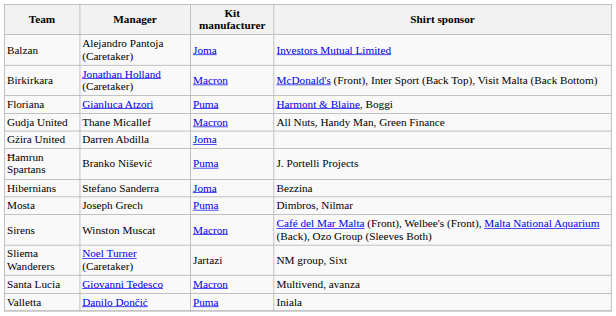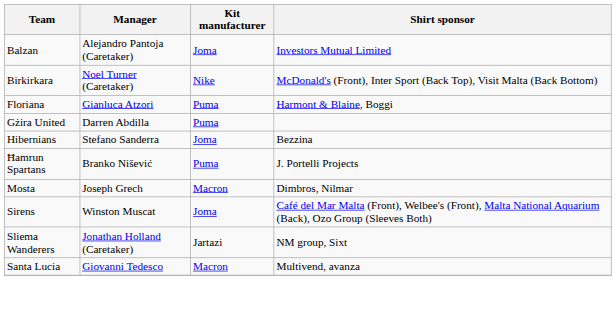Birkirkara | Manager: Jonathan Holland (Caretaker) -> Noel Turner (Caretaker)
Birkirkara | Kit manufacturer: Macron -> Nike
- row: Gudja United | Thane Micallef | Macron | All Nuts, Handy Man, Green Finance
Gżira United | Kit manufacturer: Joma -> Puma
rows swapped: Ħamrun Spartans <-> Hibernians
Mosta | Kit manufacturer: Puma -> Macron
Sirens | Kit manufacturer: Macron -> Joma
Sliema Wanderers | Manager: Noel Turner (Caretaker) -> Jonathan Holland (Caretaker)
- row: Valletta | Danilo Dončić | Puma | Iniala
